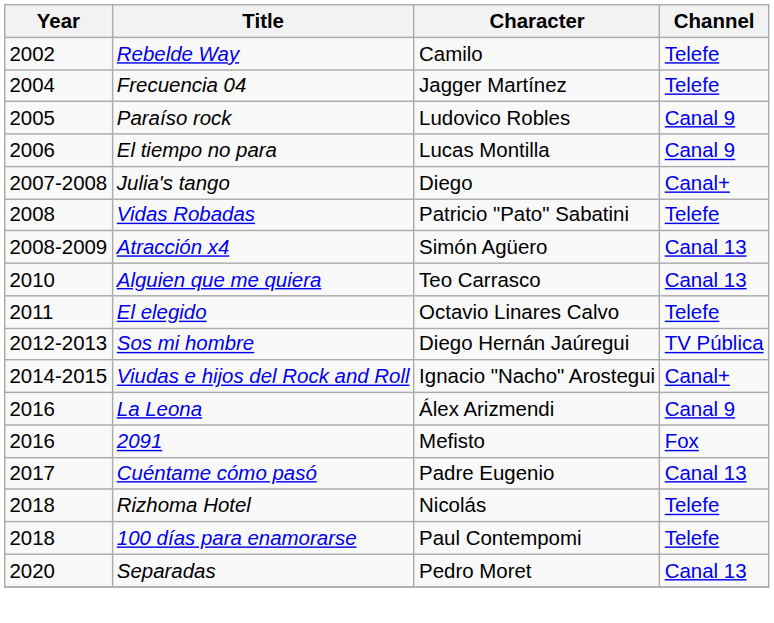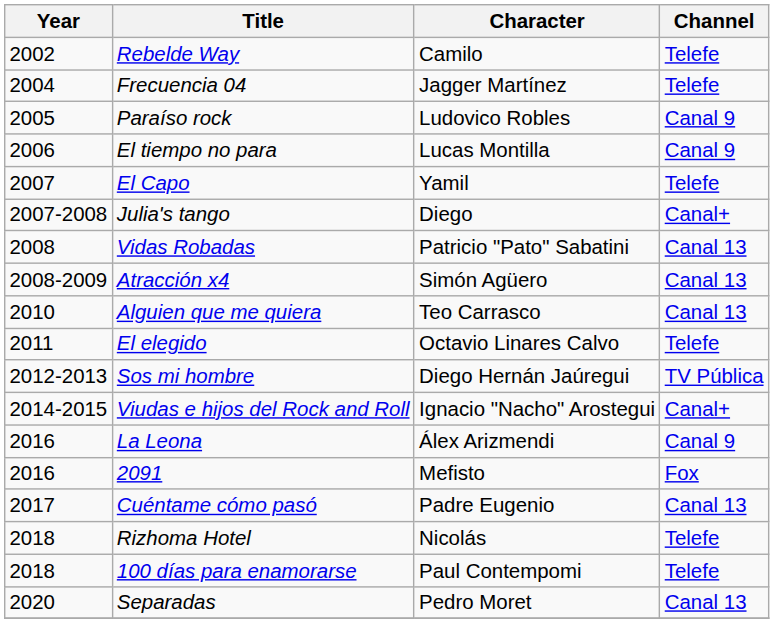+ row: 2007 | El Capo | Yamil | Telefe
Vidas Robadas | Channel: Telefe -> Canal 13
